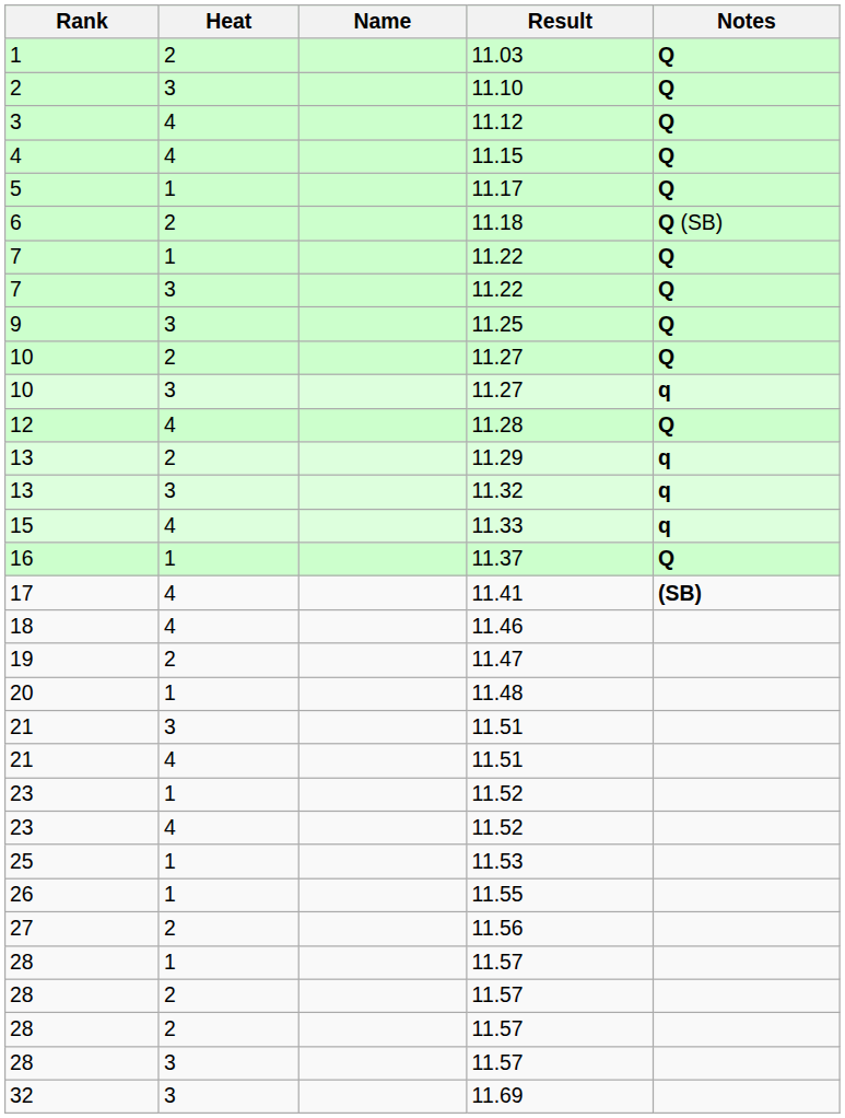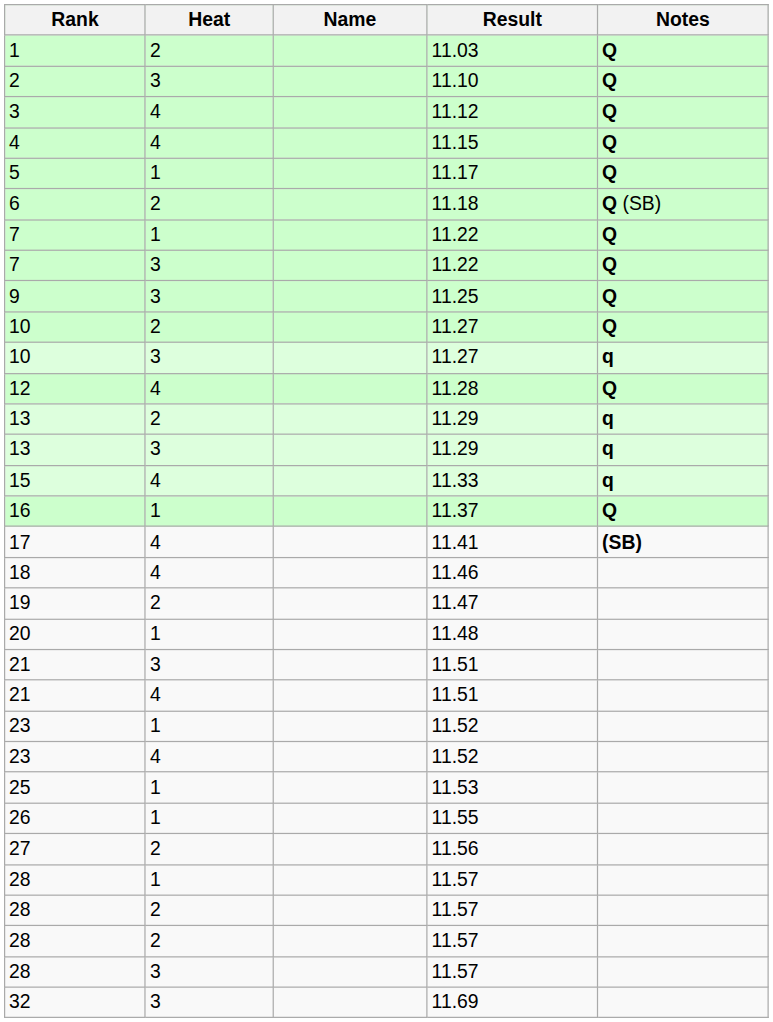13 / 3 | Result: 11.32 -> 11.29
